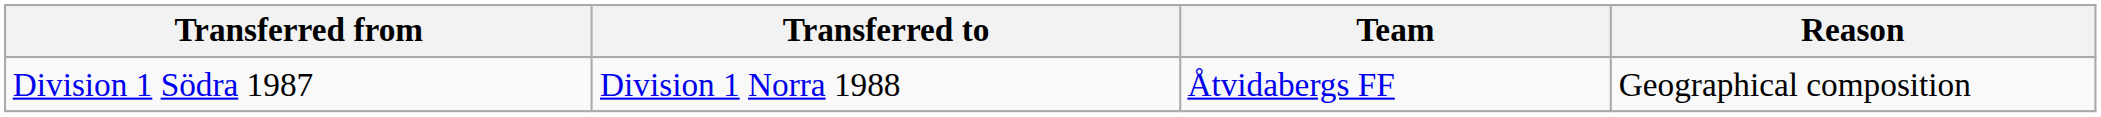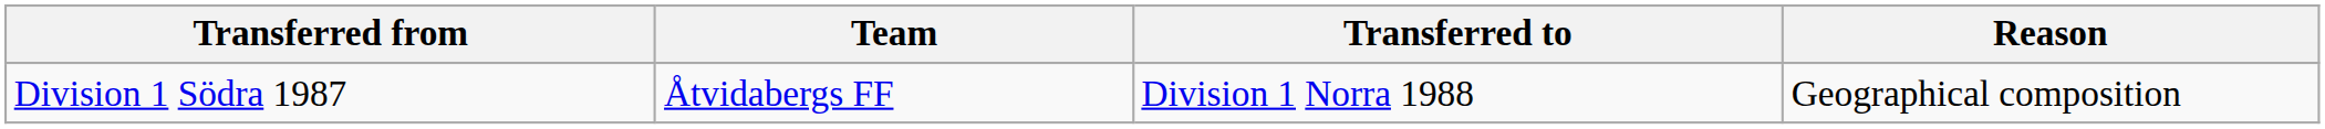columns swapped: Transferred to <-> Team
